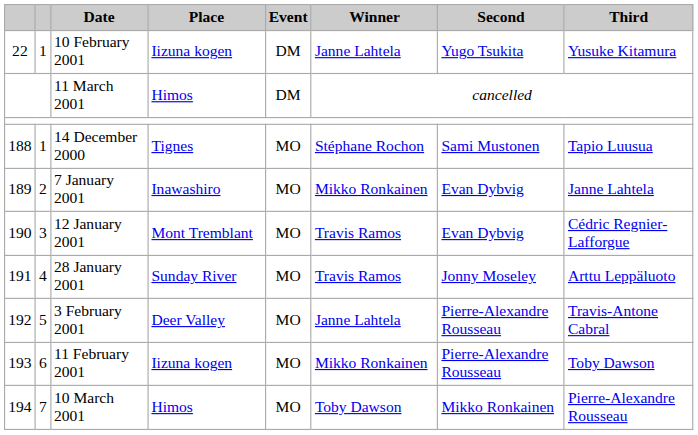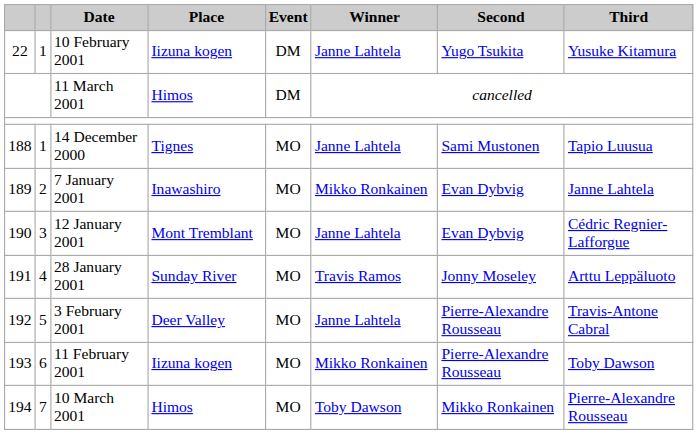14 December 2000 | Winner: Stéphane Rochon -> Janne Lahtela
12 January 2001 | Winner: Travis Ramos -> Janne Lahtela
